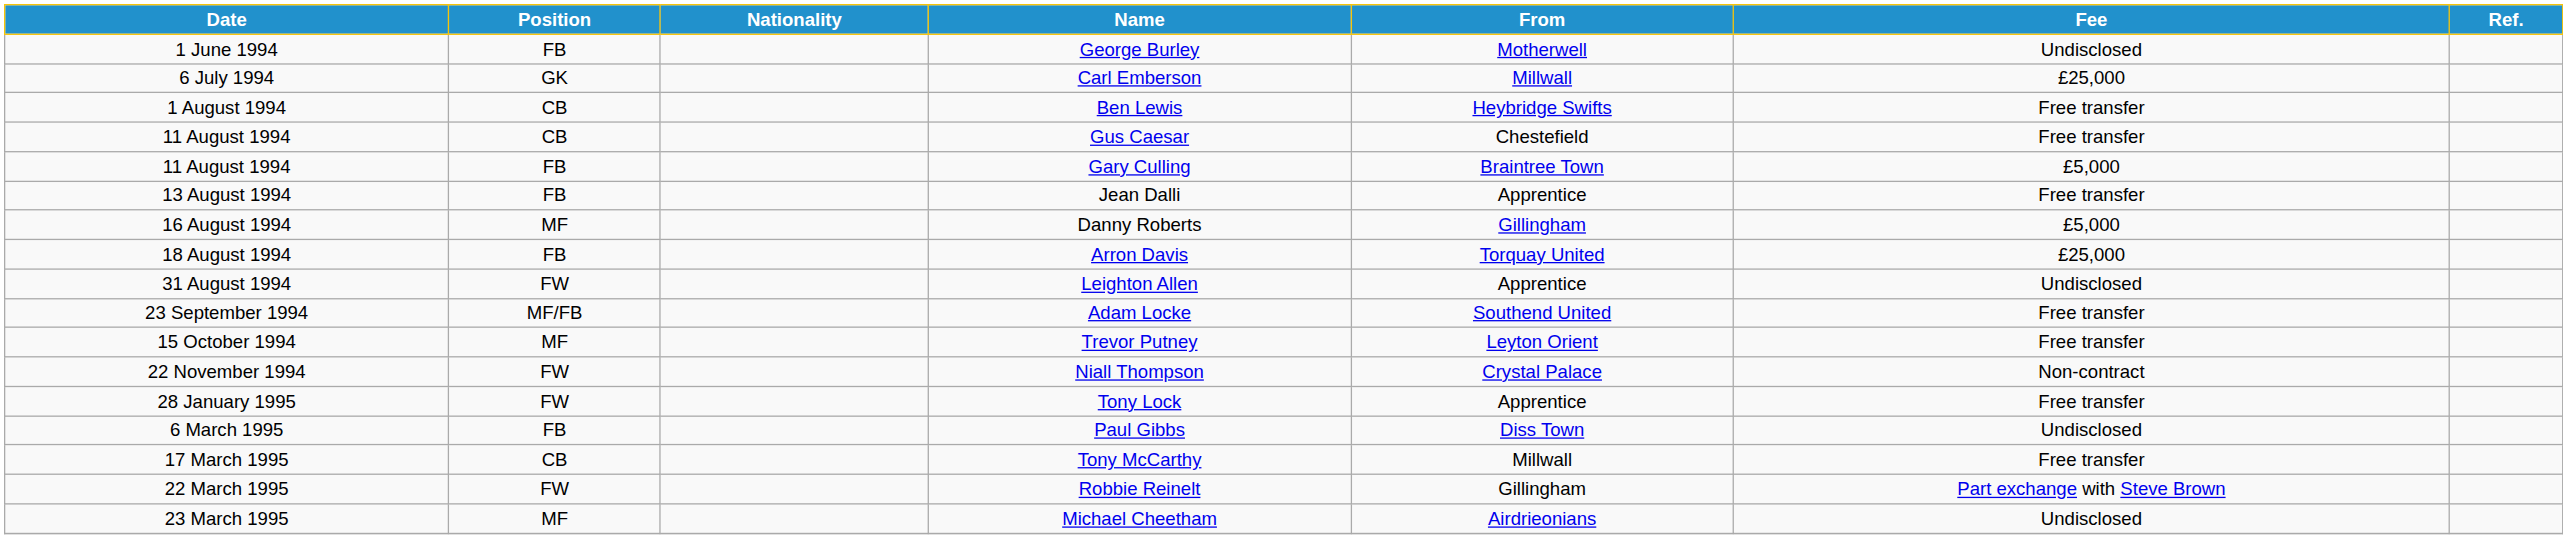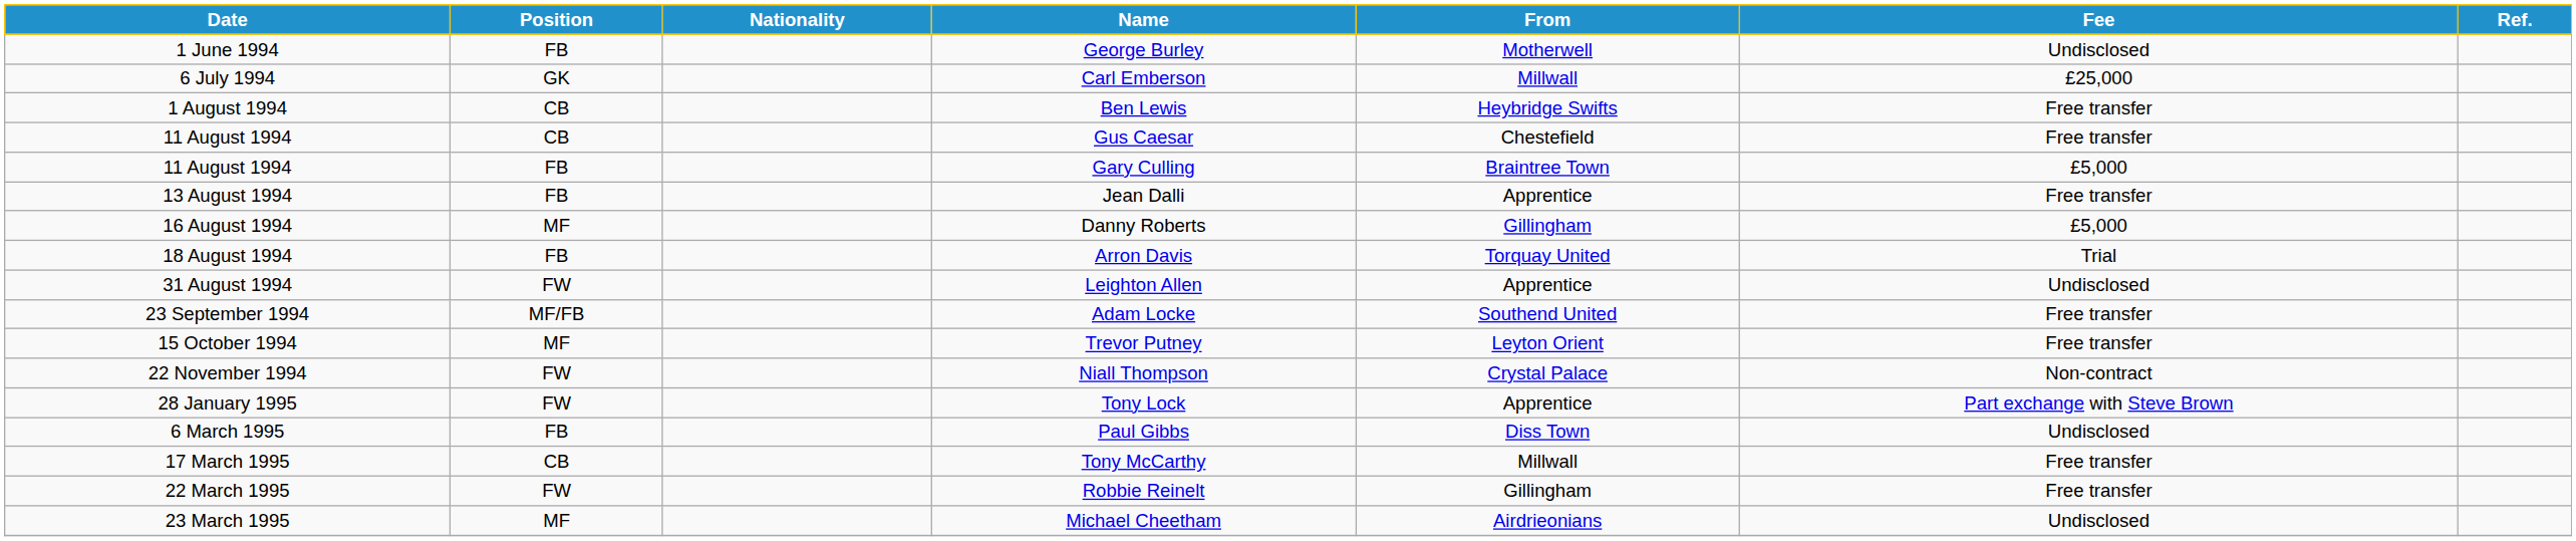Arron Davis | Fee: £25,000 -> Trial
Tony Lock | Fee: Free transfer -> Part exchange with Steve Brown
Robbie Reinelt | Fee: Part exchange with Steve Brown -> Free transfer
